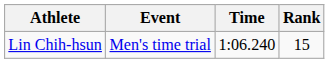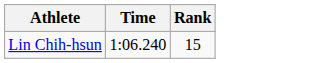- column: Event | Men's time trial
